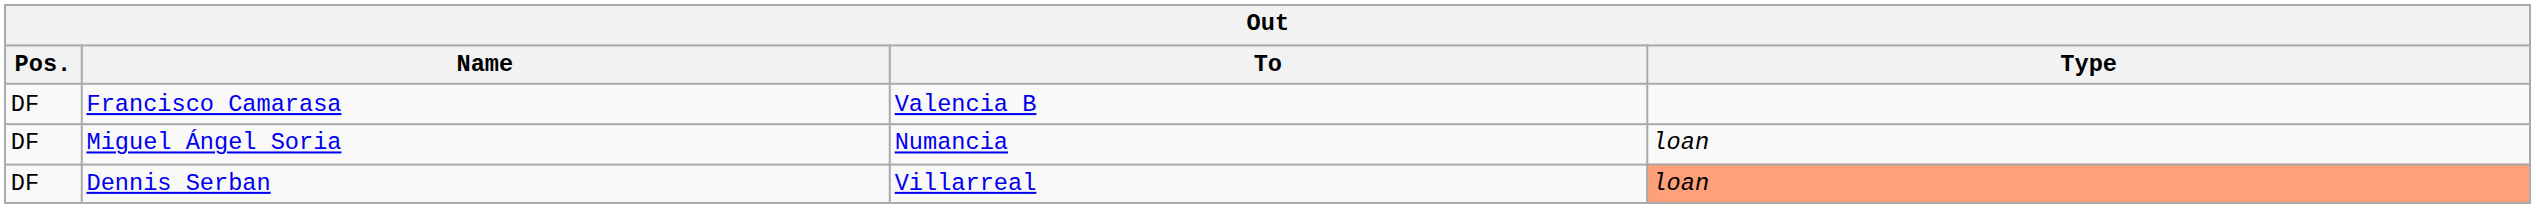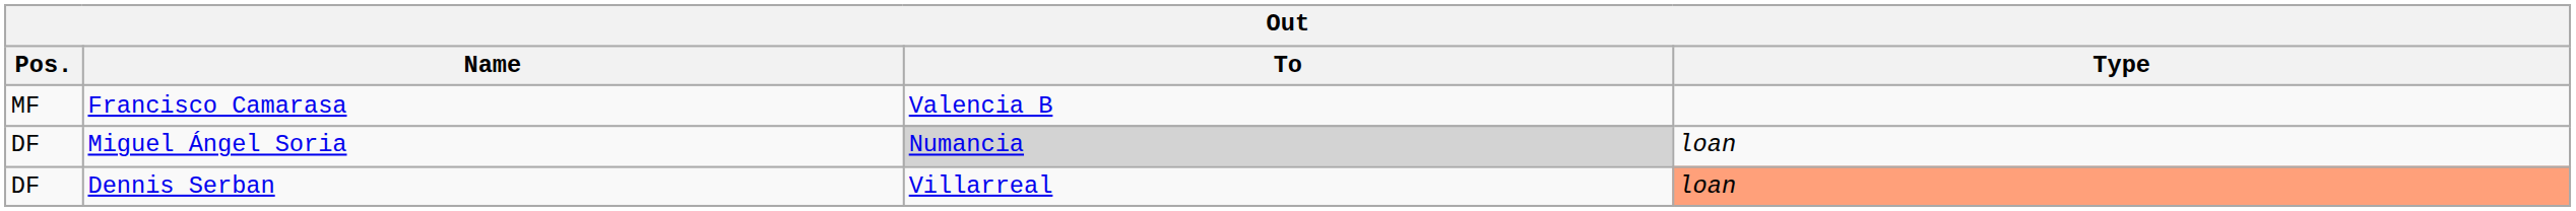Francisco Camarasa | Pos.: DF -> MF
Miguel Ángel Soria | To: no background -> lightgrey background
